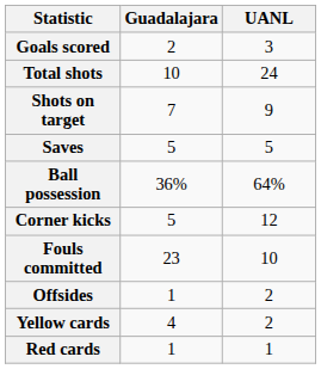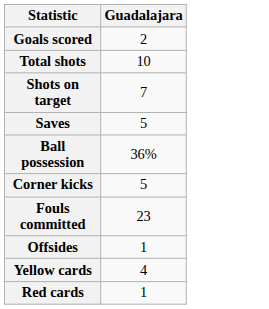- column: UANL | 3 | 24 | 9 | 5 | 64% | 12 | 10 | 2 | 2 | 1
